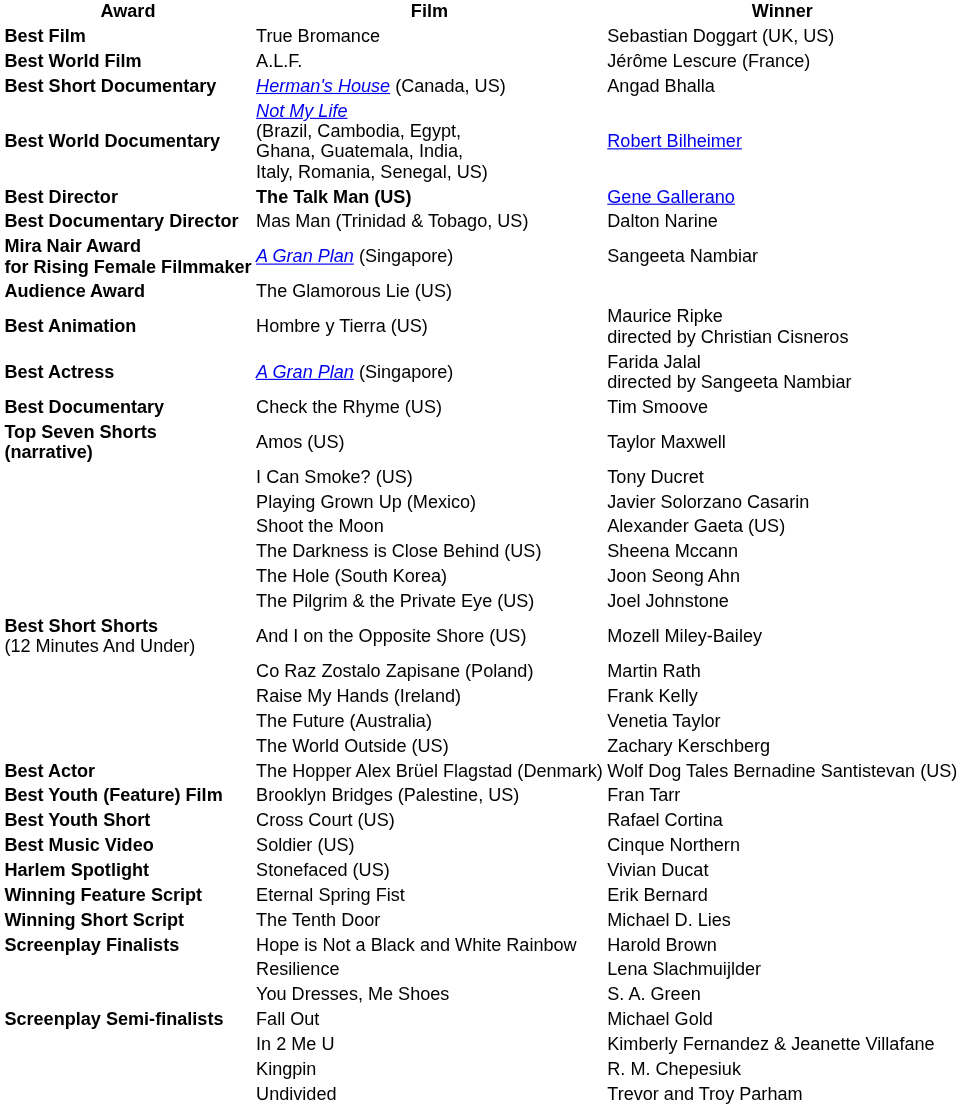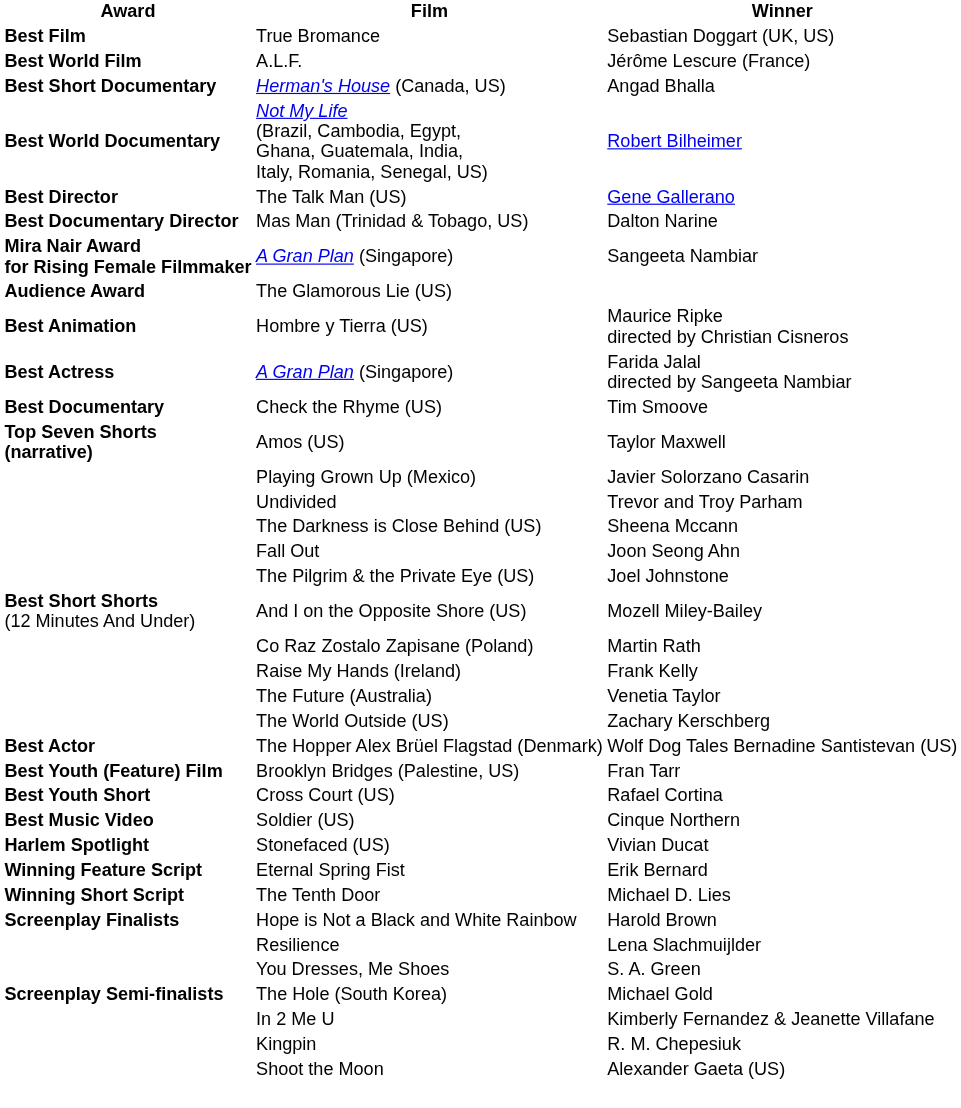Gene Gallerano | Film: bold -> normal
- row: I Can Smoke? (US) | Tony Ducret
rows swapped: Alexander Gaeta (US) <-> Trevor and Troy Parham
Joon Seong Ahn | Film: The Hole (South Korea) -> Fall Out
Michael Gold | Film: Fall Out -> The Hole (South Korea)
